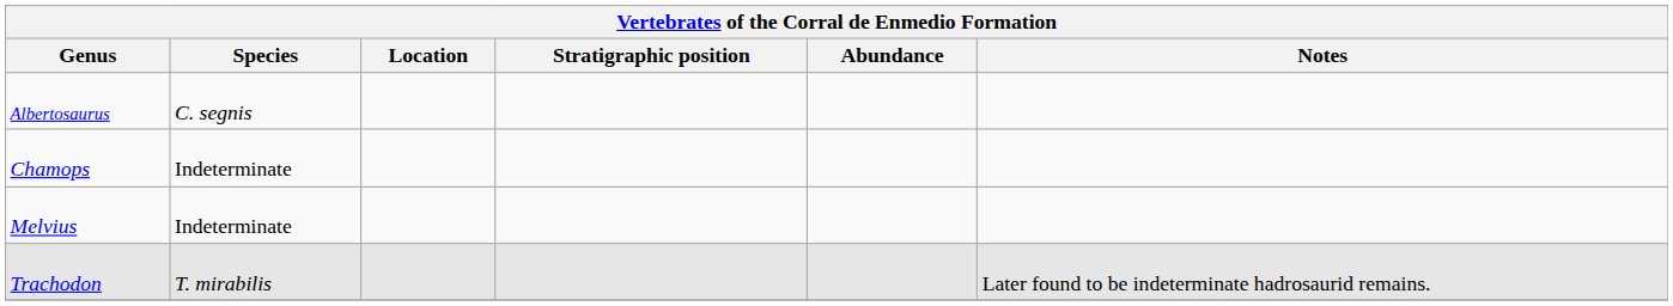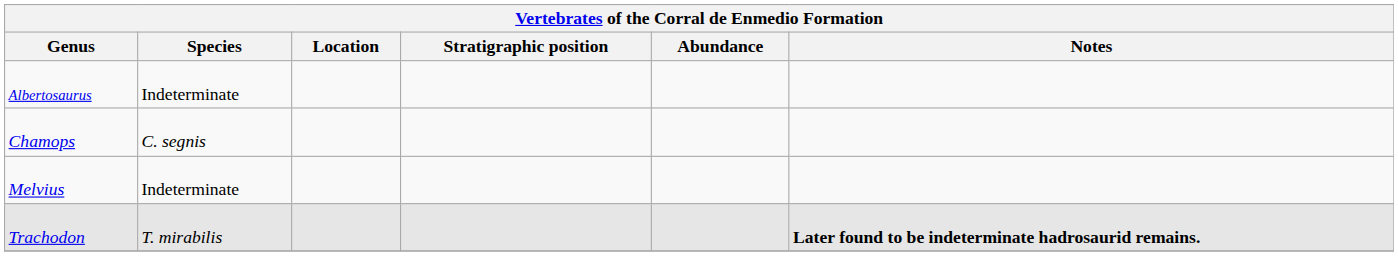Albertosaurus | Species: C. segnis -> Indeterminate
Chamops | Species: Indeterminate -> C. segnis
Trachodon | Notes: normal -> bold
